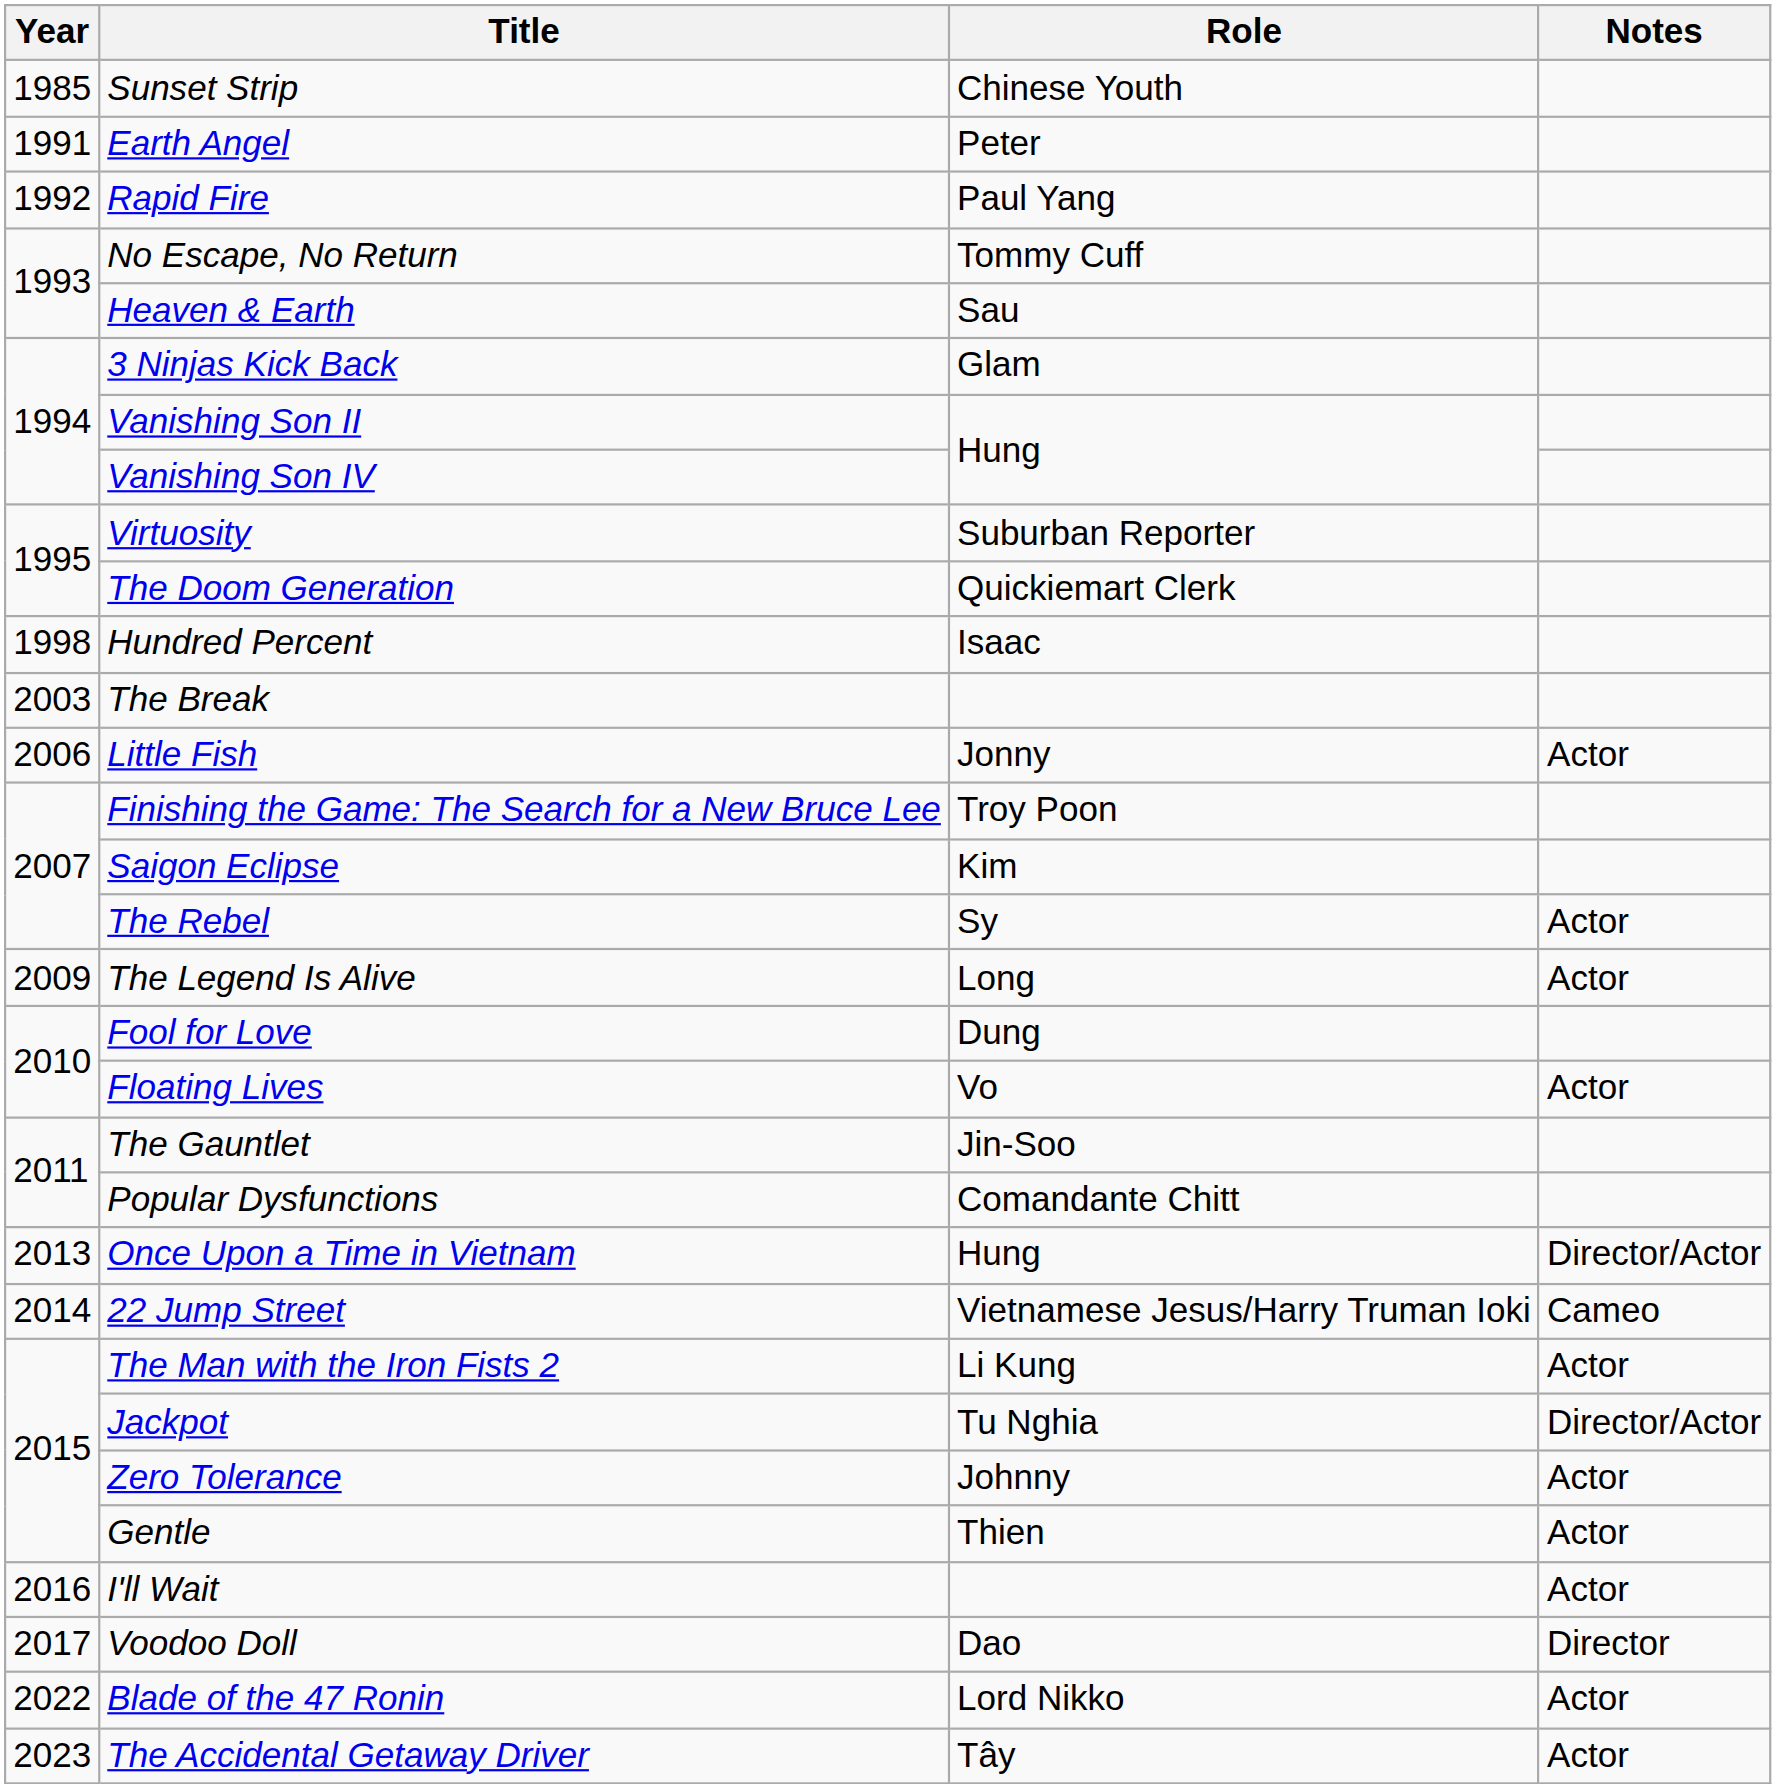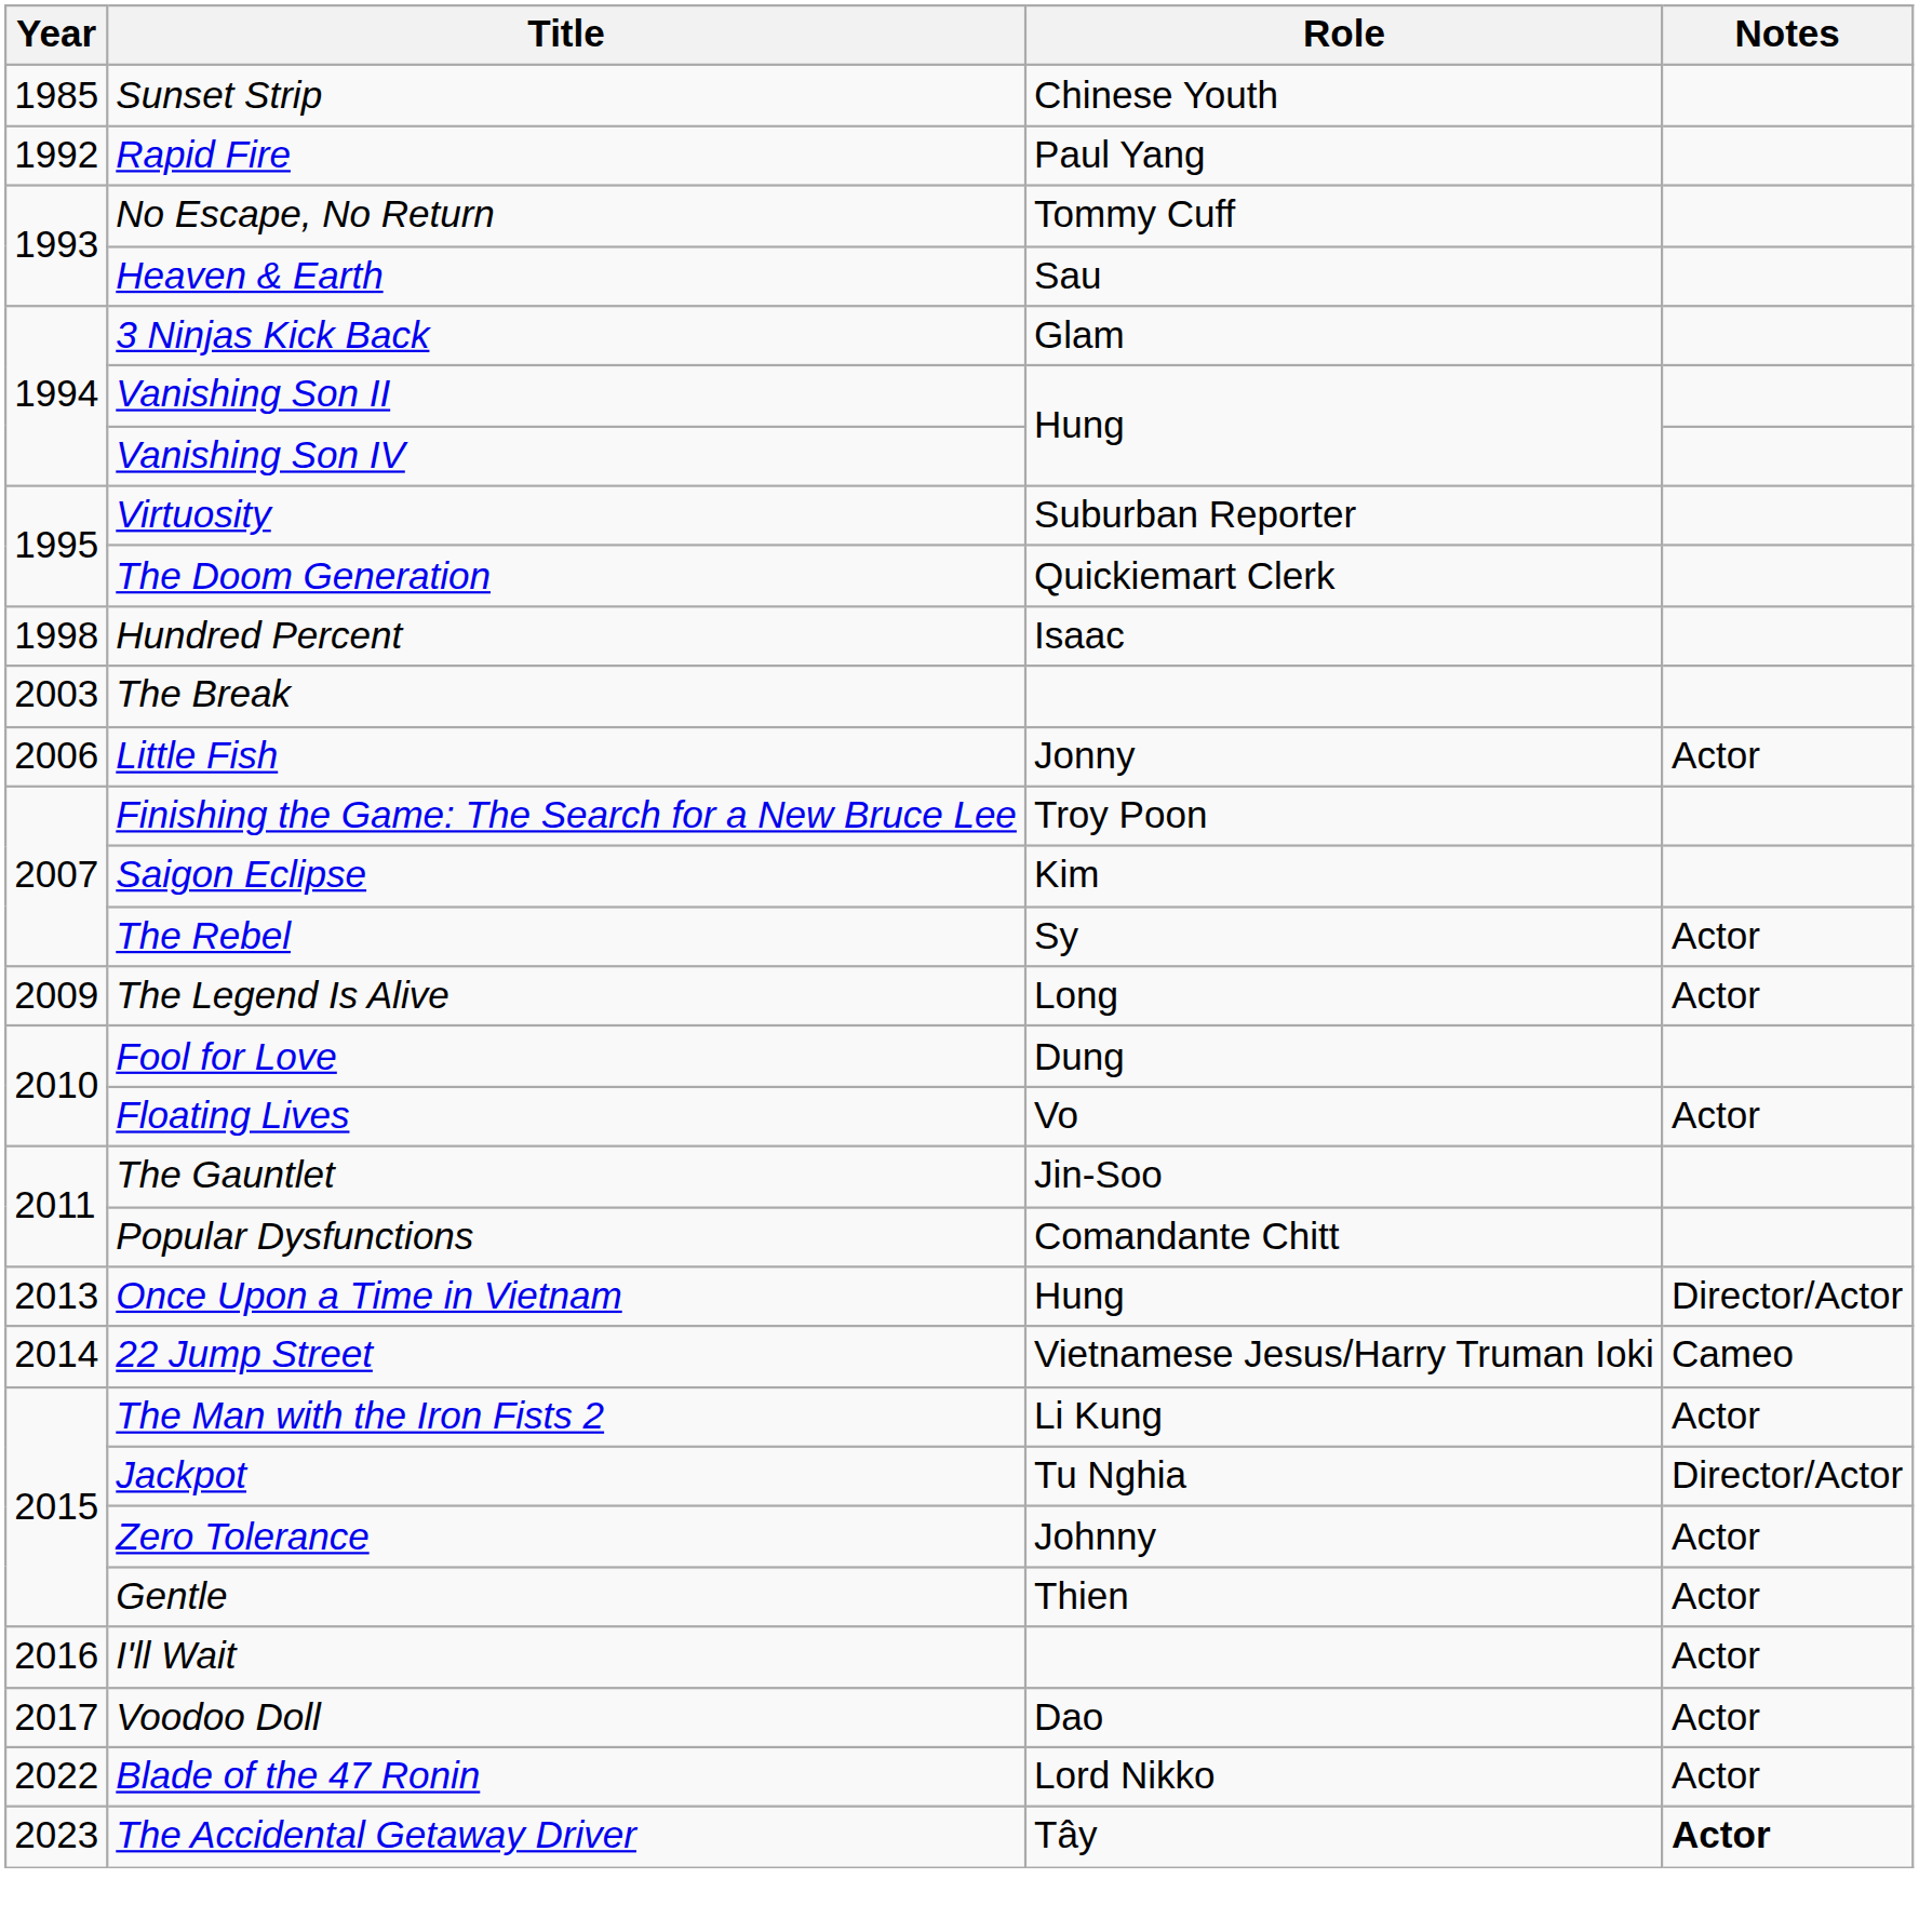- row: 1991 | Earth Angel | Peter
Voodoo Doll | Notes: Director -> Actor
The Accidental Getaway Driver | Notes: normal -> bold
